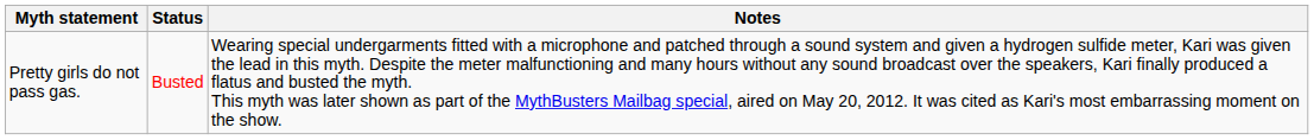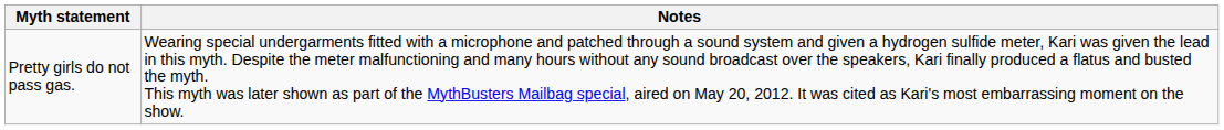- column: Status | Busted
